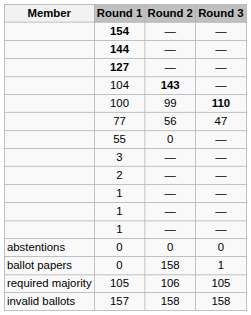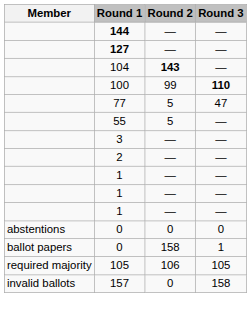- row: 154 | — | —
77 | Round 2: 56 -> 5
55 | Round 2: 0 -> 5
157 | Round 2: 158 -> 0
